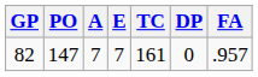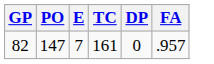- column: A | 7
